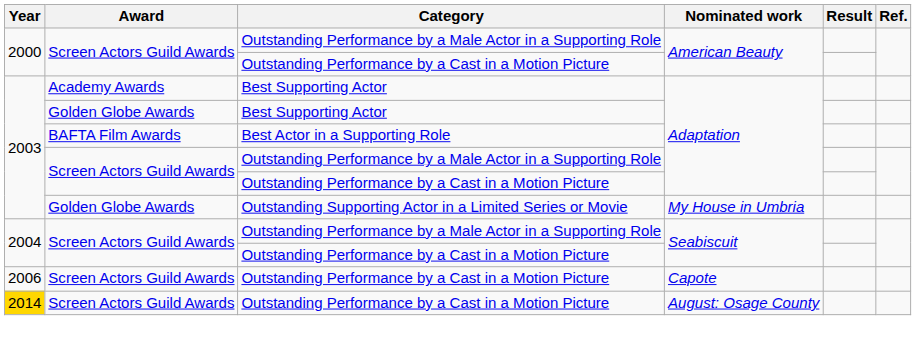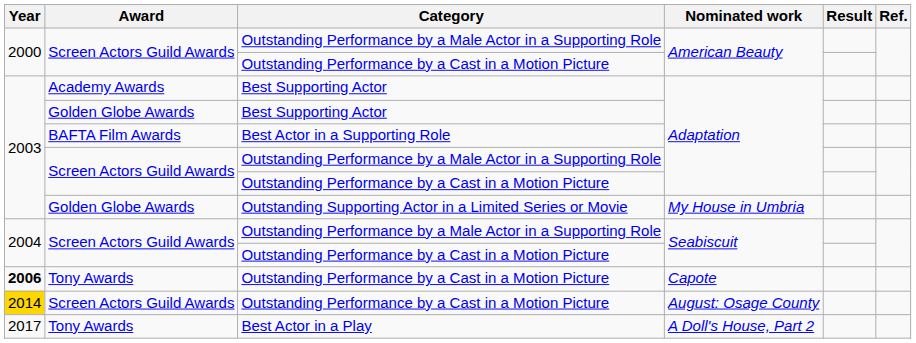Capote | Year: normal -> bold
Capote | Award: Screen Actors Guild Awards -> Tony Awards
+ row: 2017 | Tony Awards | Best Actor in a Play | A Doll's House, Part 2
